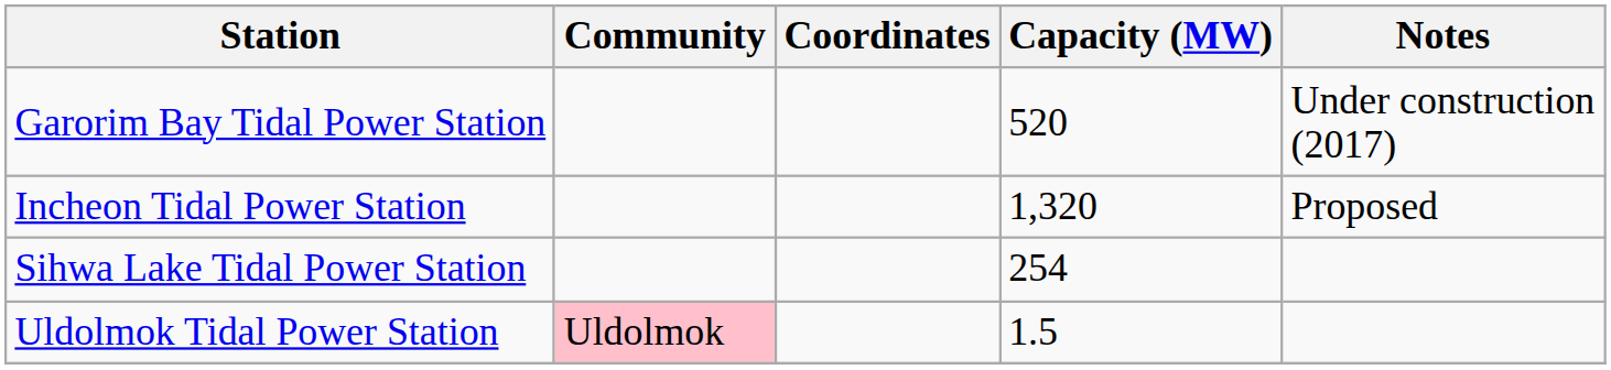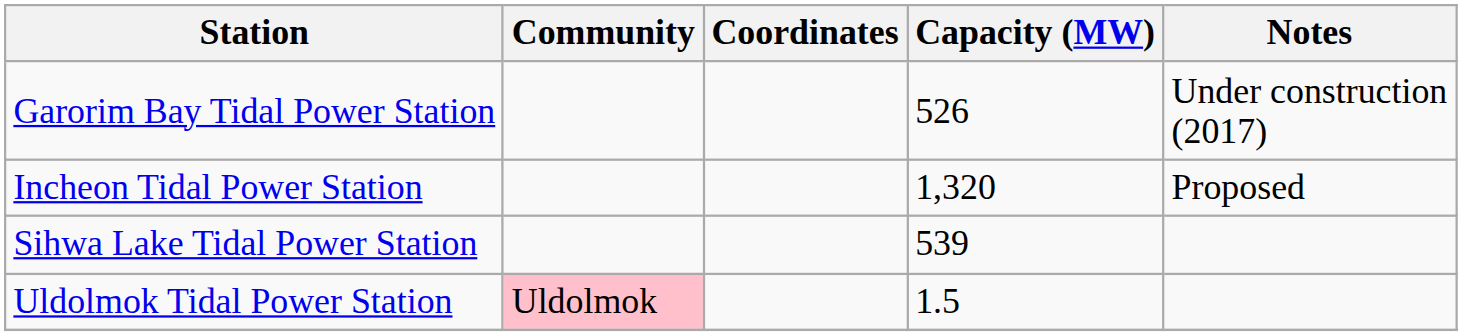Garorim Bay Tidal Power Station | Capacity (MW): 520 -> 526
Sihwa Lake Tidal Power Station | Capacity (MW): 254 -> 539
